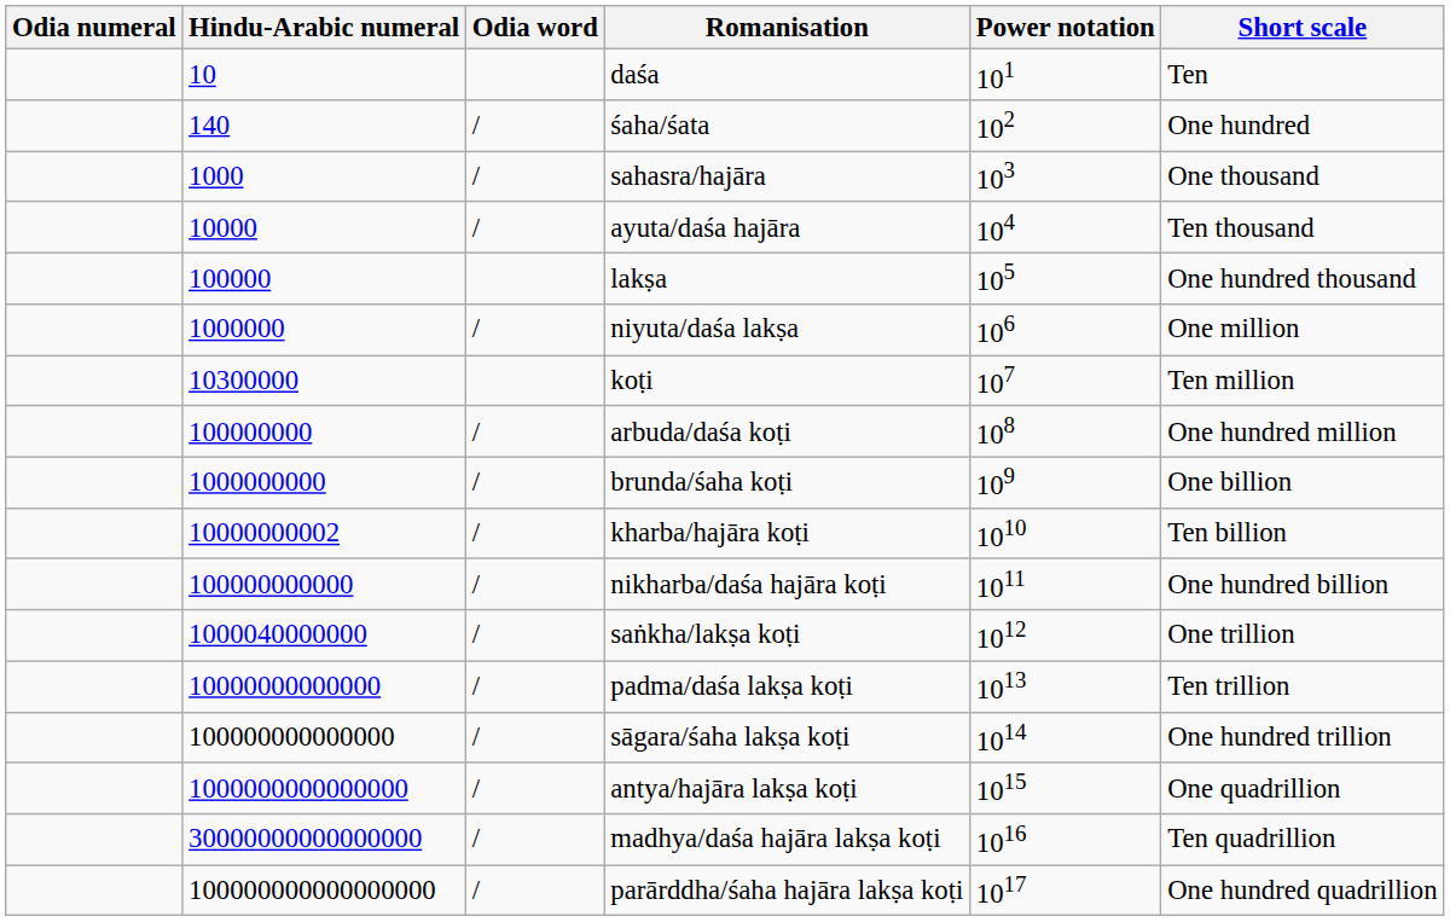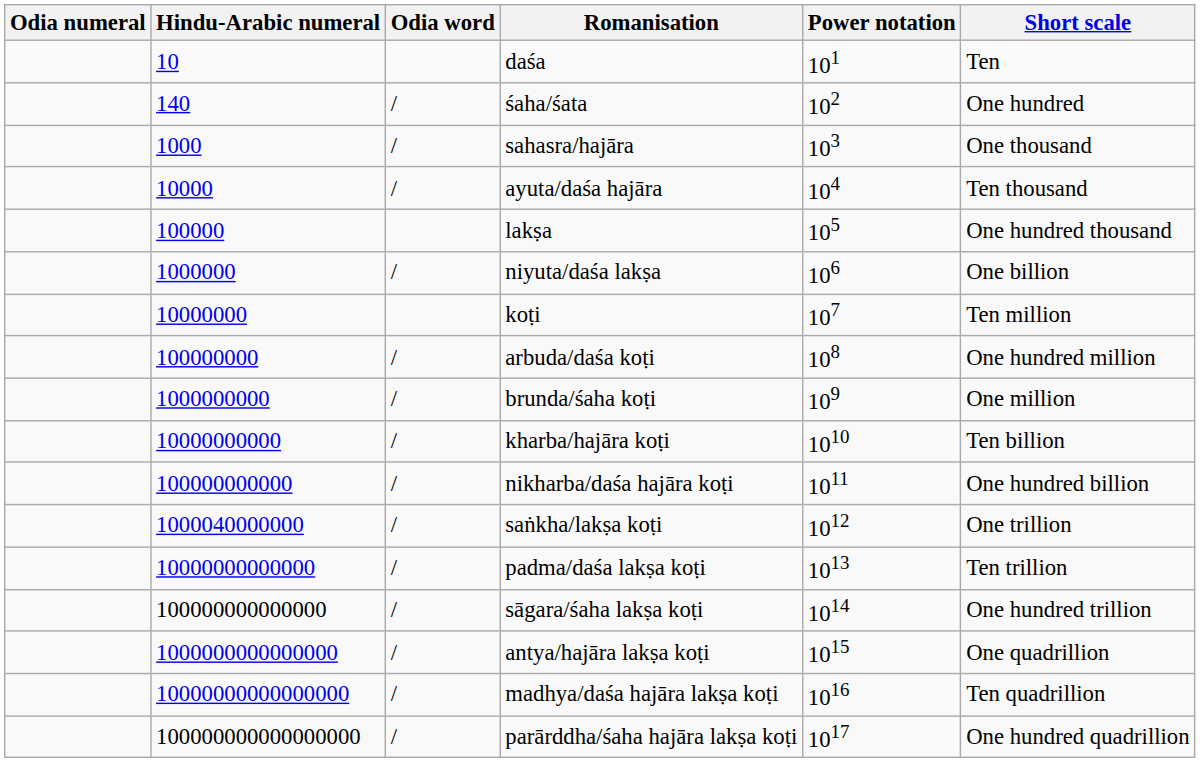niyuta/daśa lakṣa | Short scale: One million -> One billion
koṭi | Hindu-Arabic numeral: 10300000 -> 10000000
brunda/śaha koṭi | Short scale: One billion -> One million
kharba/hajāra koṭi | Hindu-Arabic numeral: 10000000002 -> 10000000000
madhya/daśa hajāra lakṣa koṭi | Hindu-Arabic numeral: 30000000000000000 -> 10000000000000000
